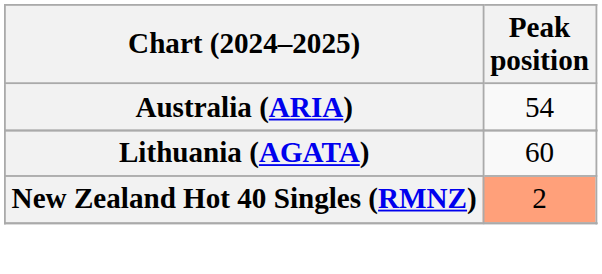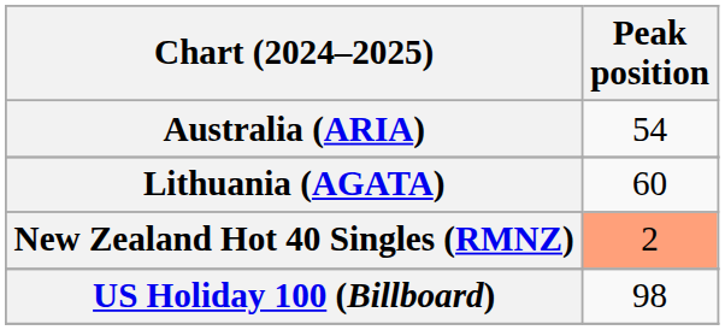+ row: US Holiday 100 (Billboard) | 98
